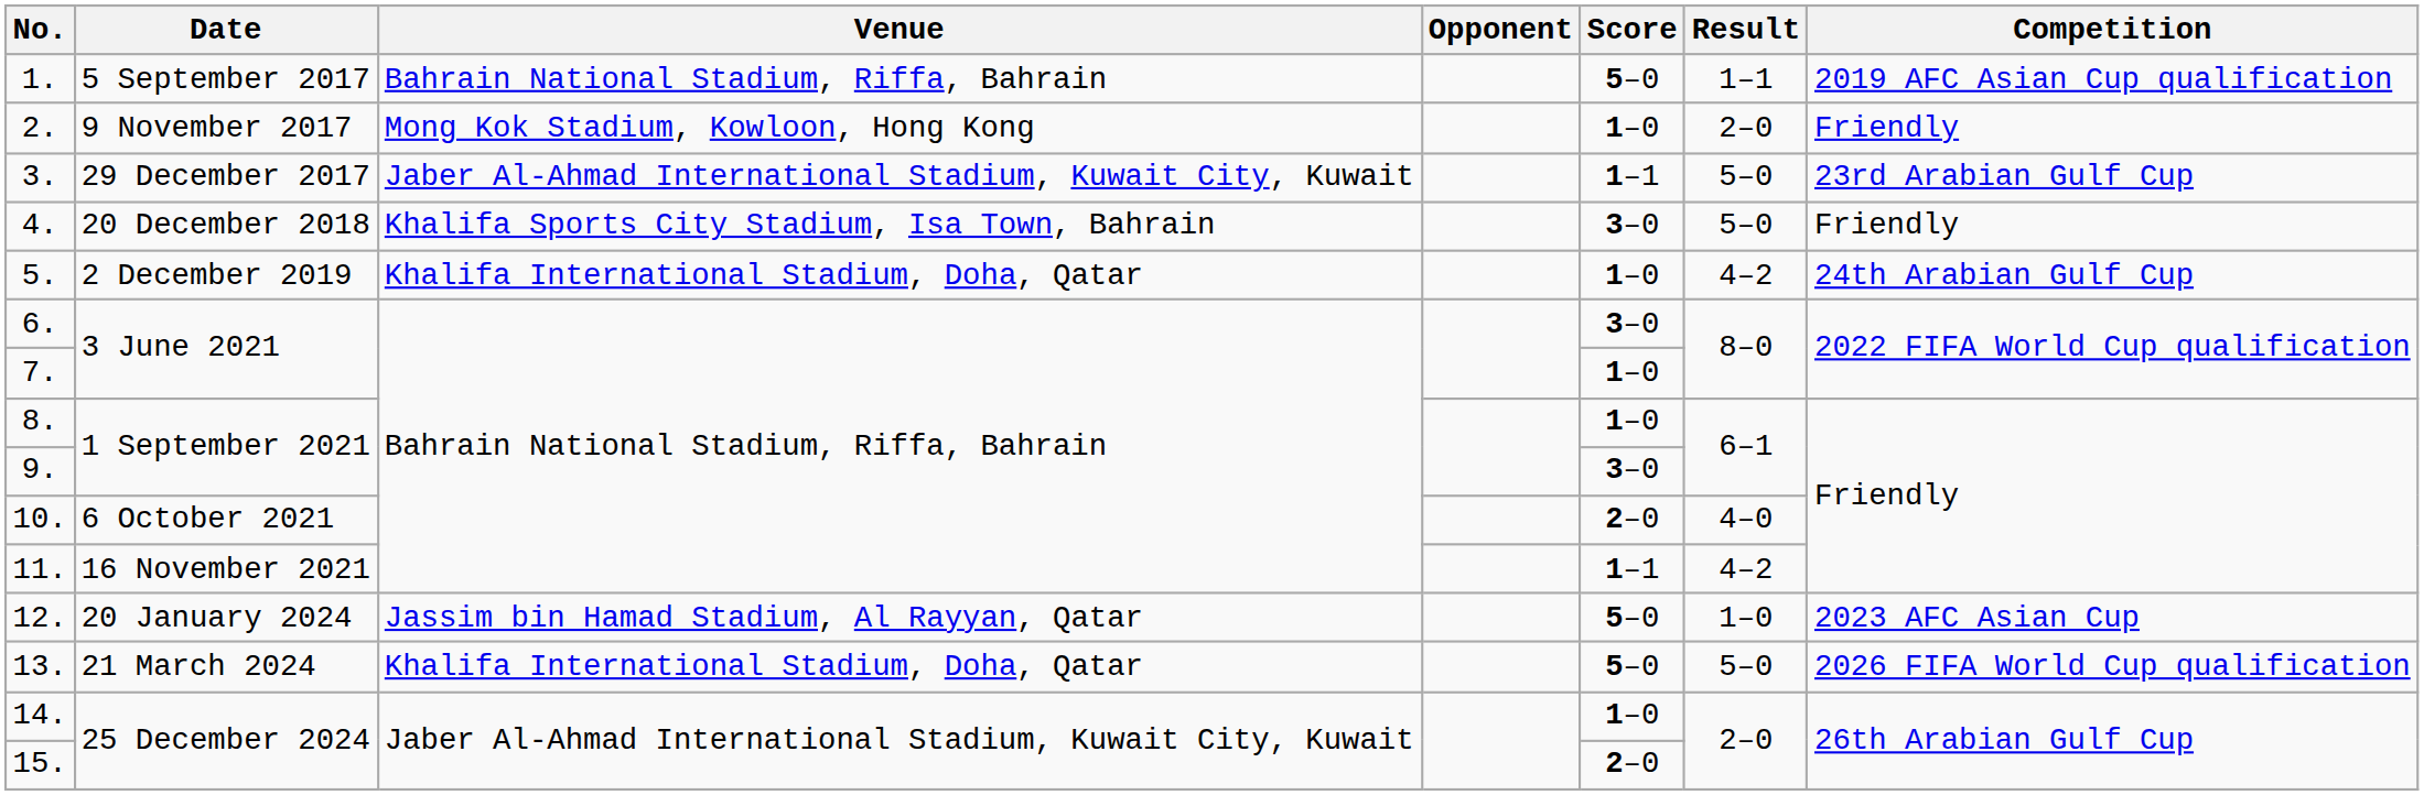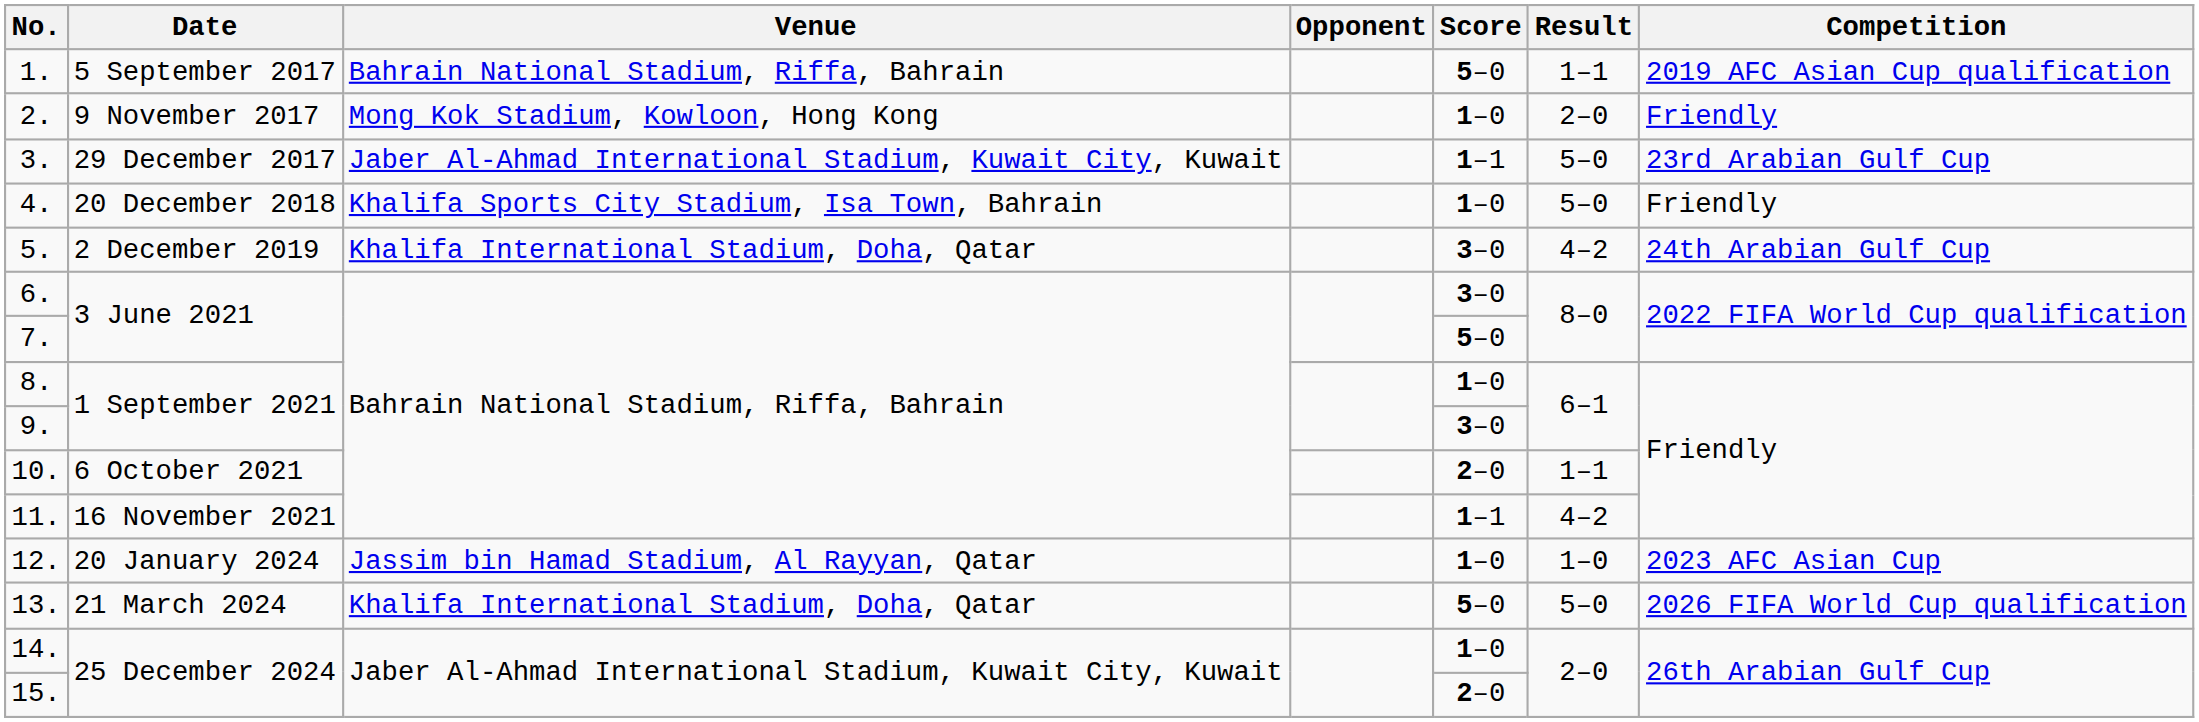4. | Score: 3–0 -> 1–0
5. | Score: 1–0 -> 3–0
7. | Score: 1–0 -> 5–0
10. | Result: 4–0 -> 1–1
12. | Score: 5–0 -> 1–0
